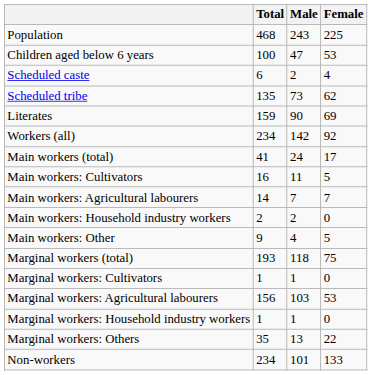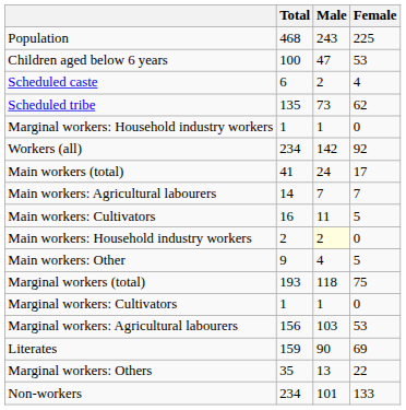rows swapped: Literates <-> Marginal workers: Household industry workers
rows swapped: Main workers: Cultivators <-> Main workers: Agricultural labourers
Main workers: Household industry workers | Male: no background -> lightyellow background
